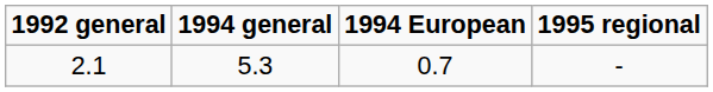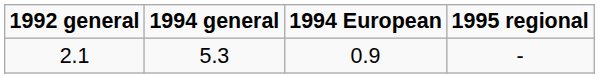2.1 | 1994 European: 0.7 -> 0.9
